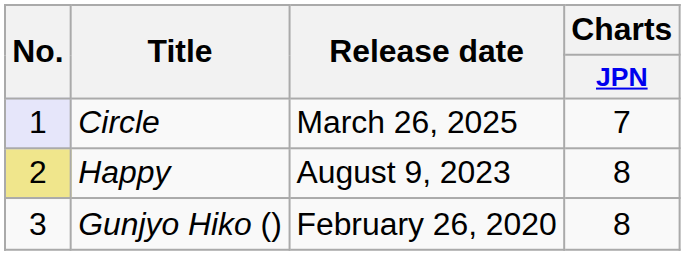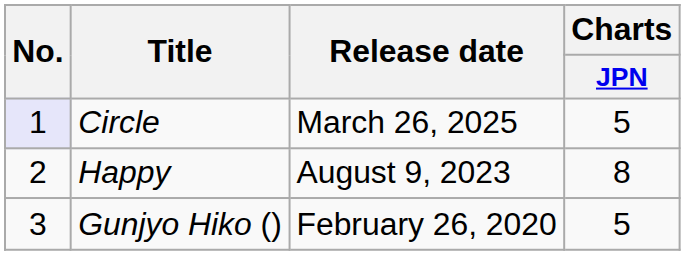Circle | Charts / JPN: 7 -> 5
Happy | No.: khaki background -> no background
Gunjyo Hiko () | Charts / JPN: 8 -> 5
